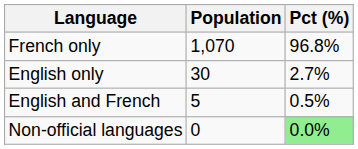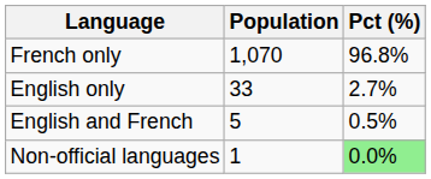English only | Population: 30 -> 33
Non-official languages | Population: 0 -> 1
